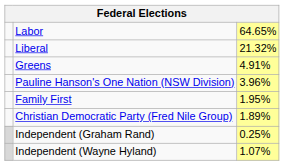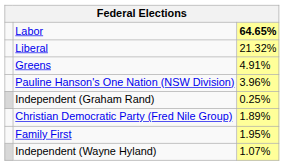Labor | column 3: normal -> bold
rows swapped: Family First <-> Independent (Graham Rand)
